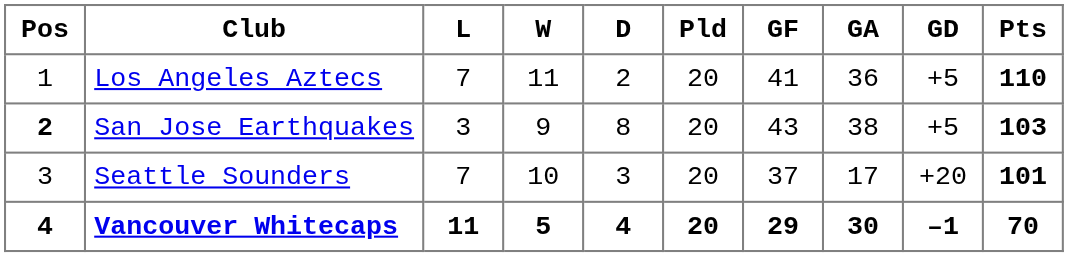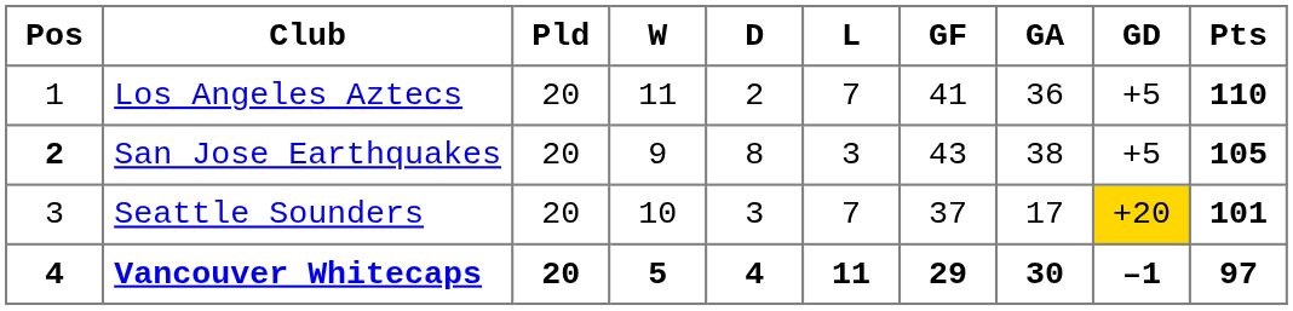columns swapped: Pld <-> L
San Jose Earthquakes | Pts: 103 -> 105
Seattle Sounders | GD: no background -> gold background
Vancouver Whitecaps | Pts: 70 -> 97
